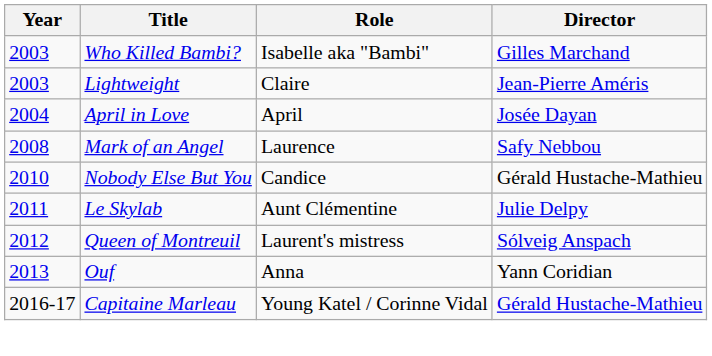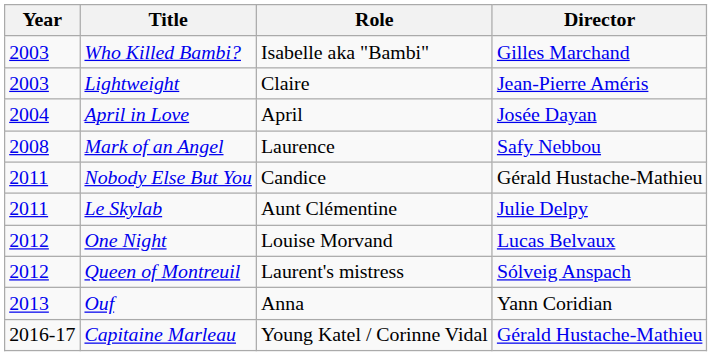Nobody Else But You | Year: 2010 -> 2011
+ row: 2012 | One Night | Louise Morvand | Lucas Belvaux
